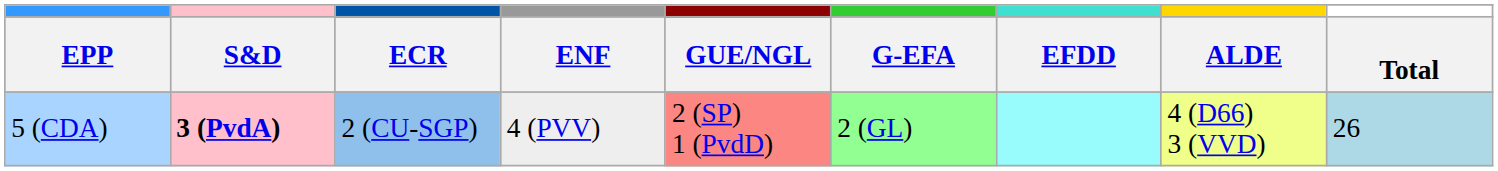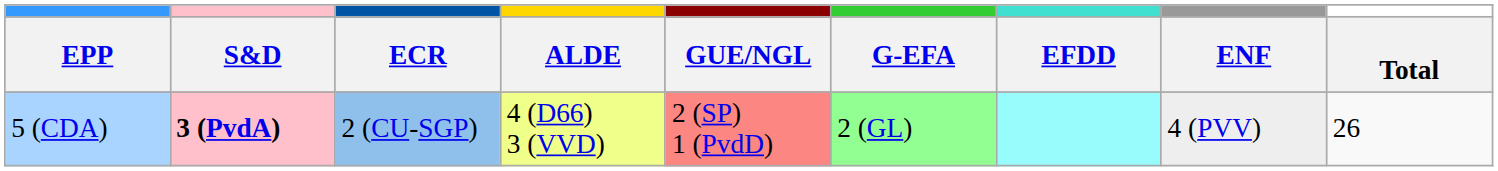columns swapped: ALDE <-> ENF
5 (CDA) | Total: lightblue background -> no background
